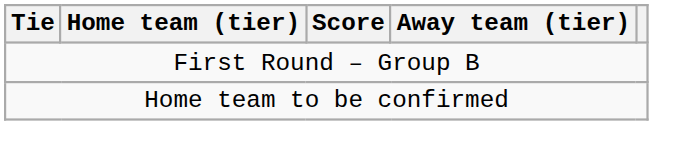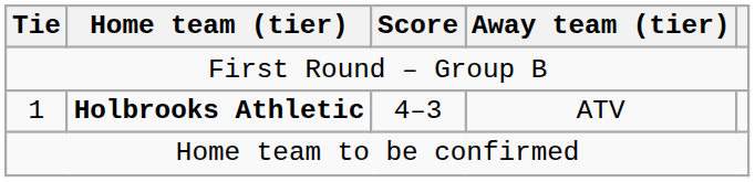+ row: 1 | Holbrooks Athletic | 4–3 | ATV
